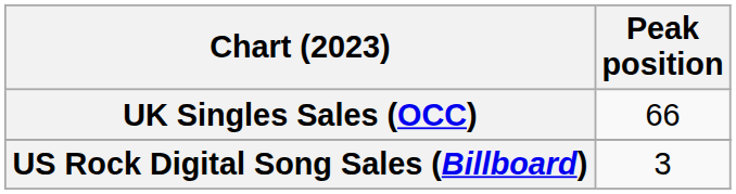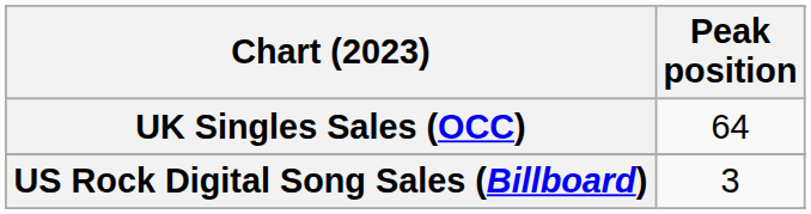UK Singles Sales (OCC) | Peak position: 66 -> 64
